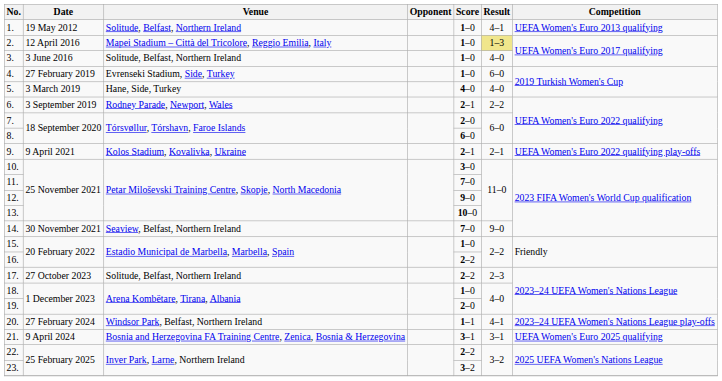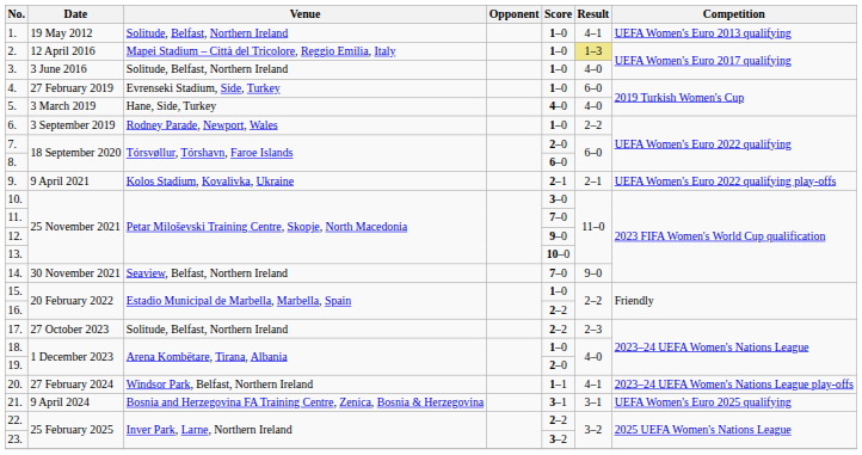6. | Score: 2–1 -> 1–0
